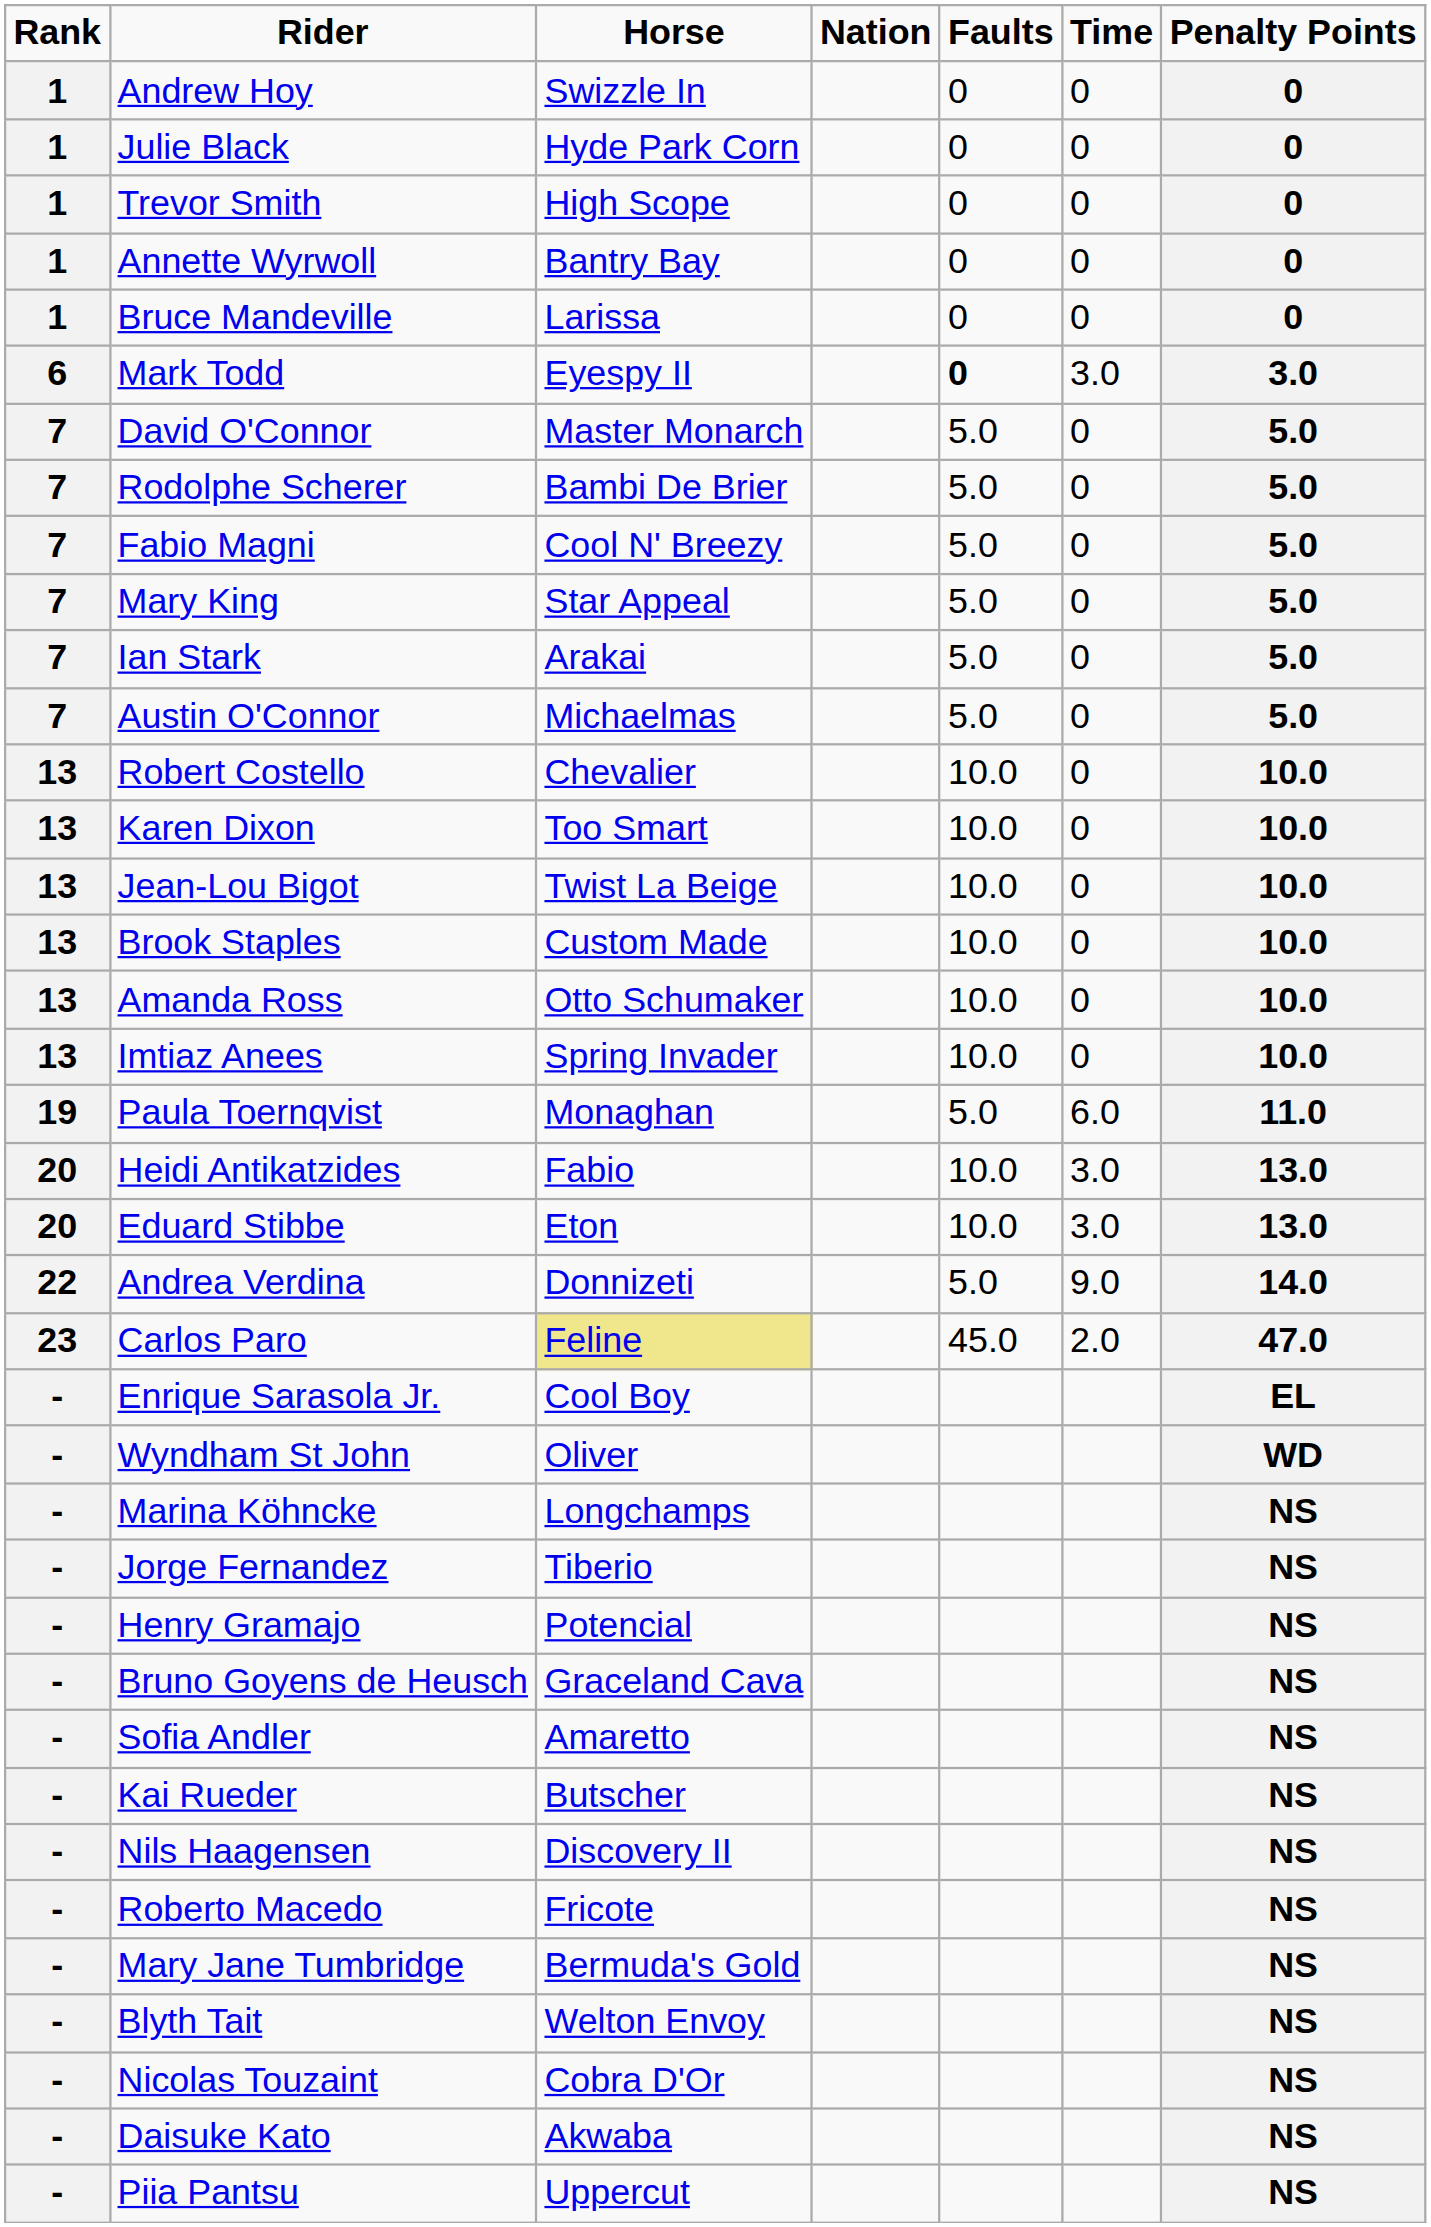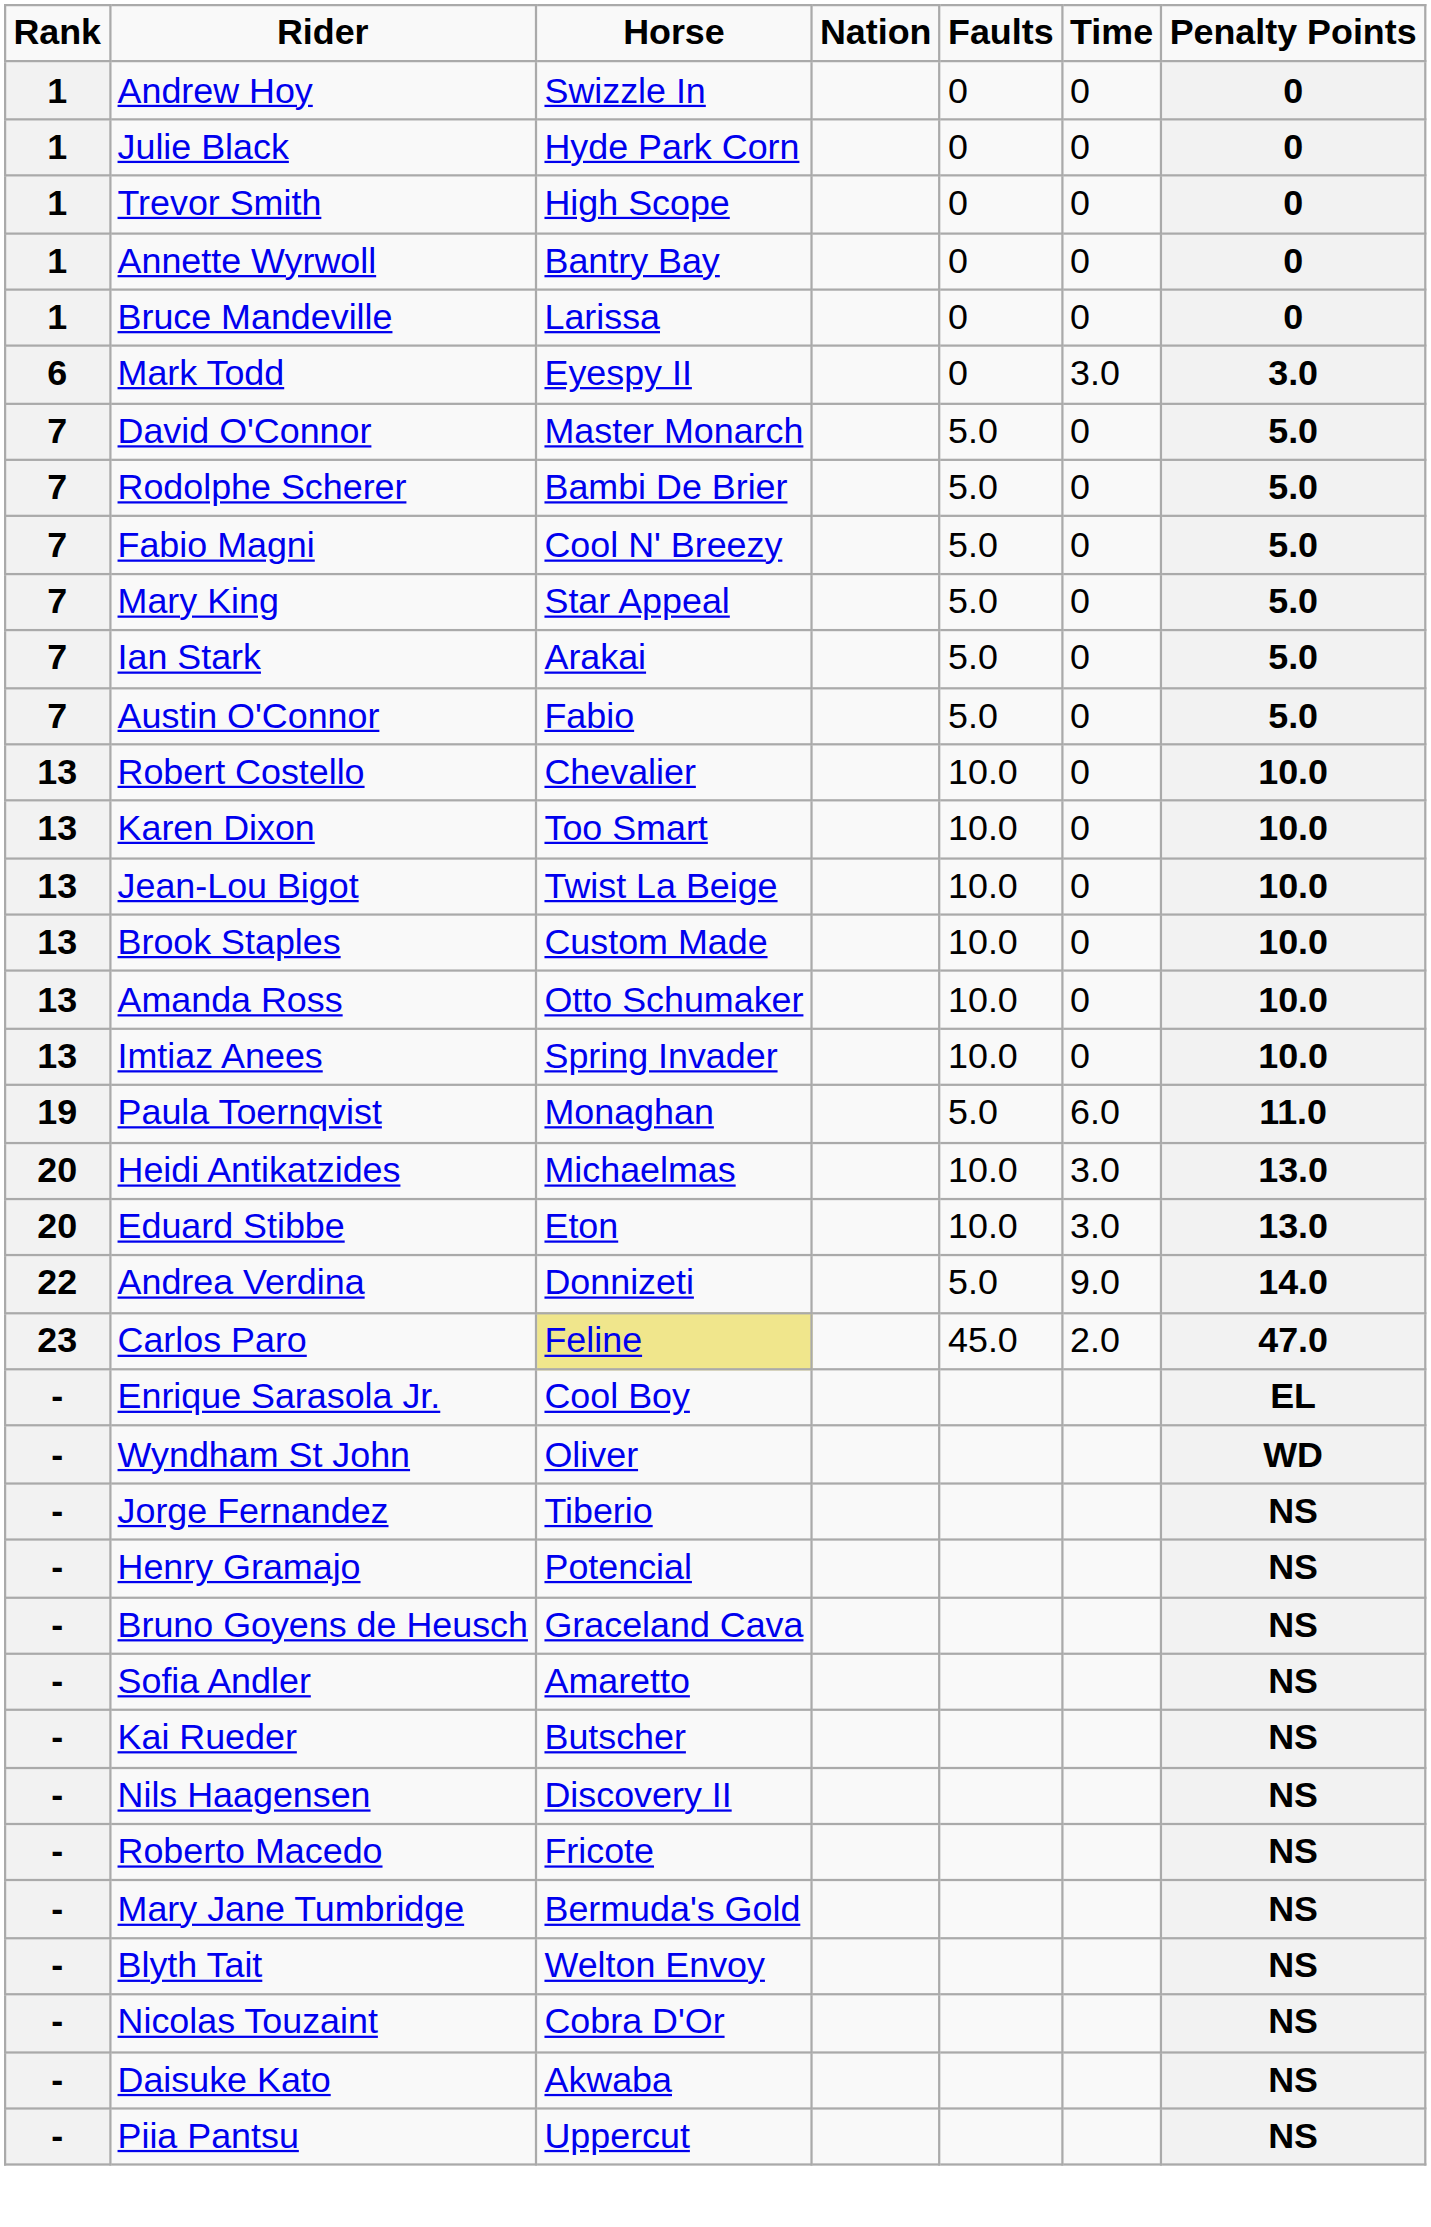Mark Todd | Faults: bold -> normal
Austin O'Connor | Horse: Michaelmas -> Fabio
Heidi Antikatzides | Horse: Fabio -> Michaelmas
- row: - | Marina Köhncke | Longchamps | NS
